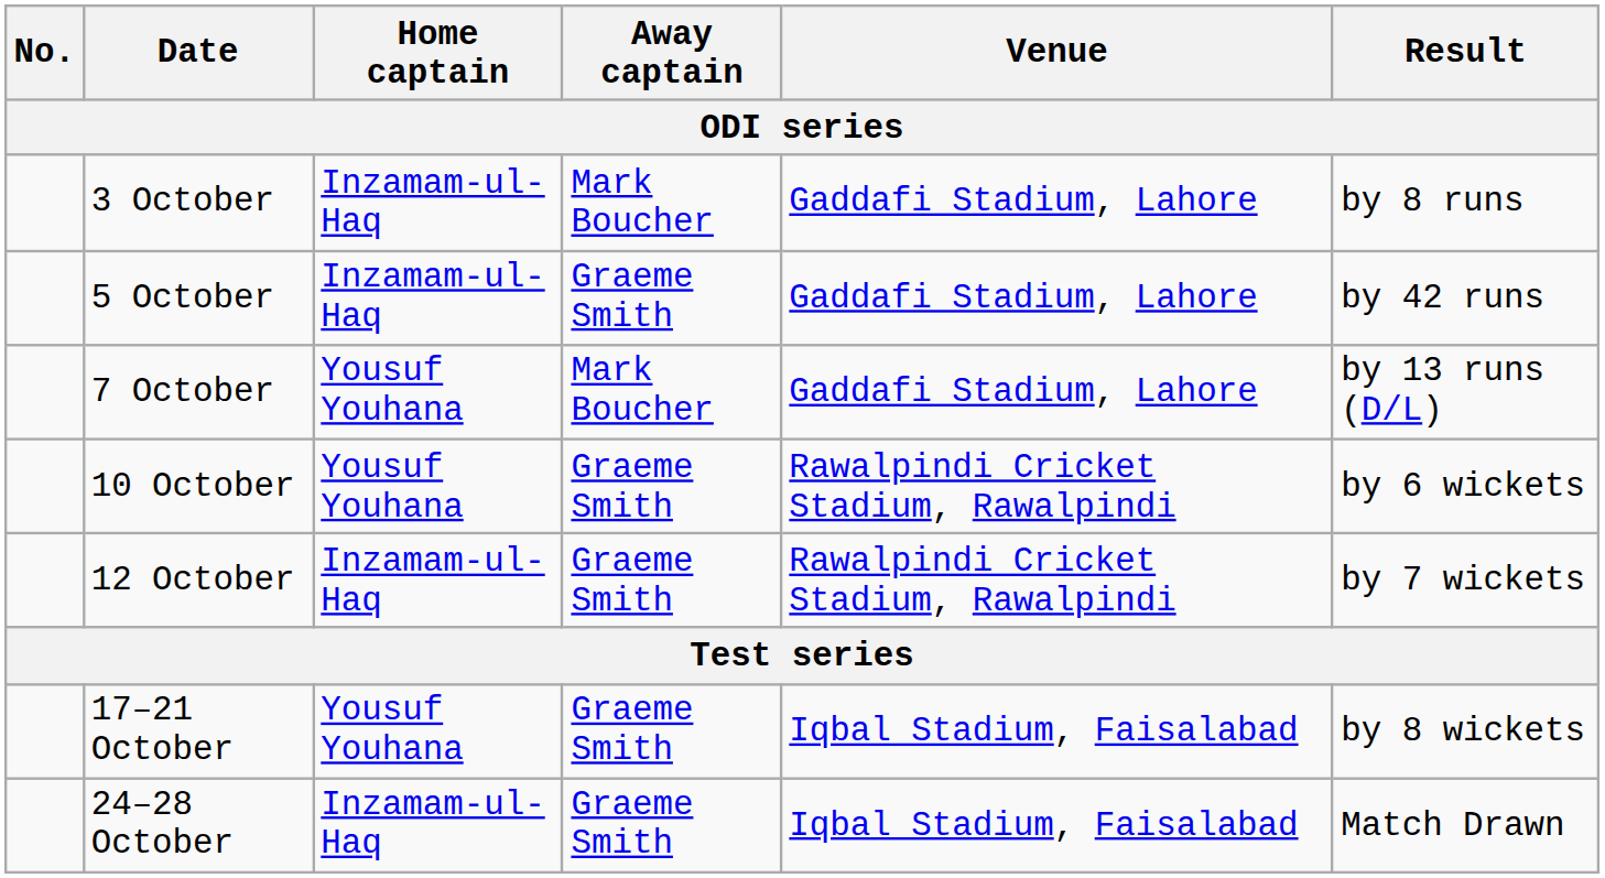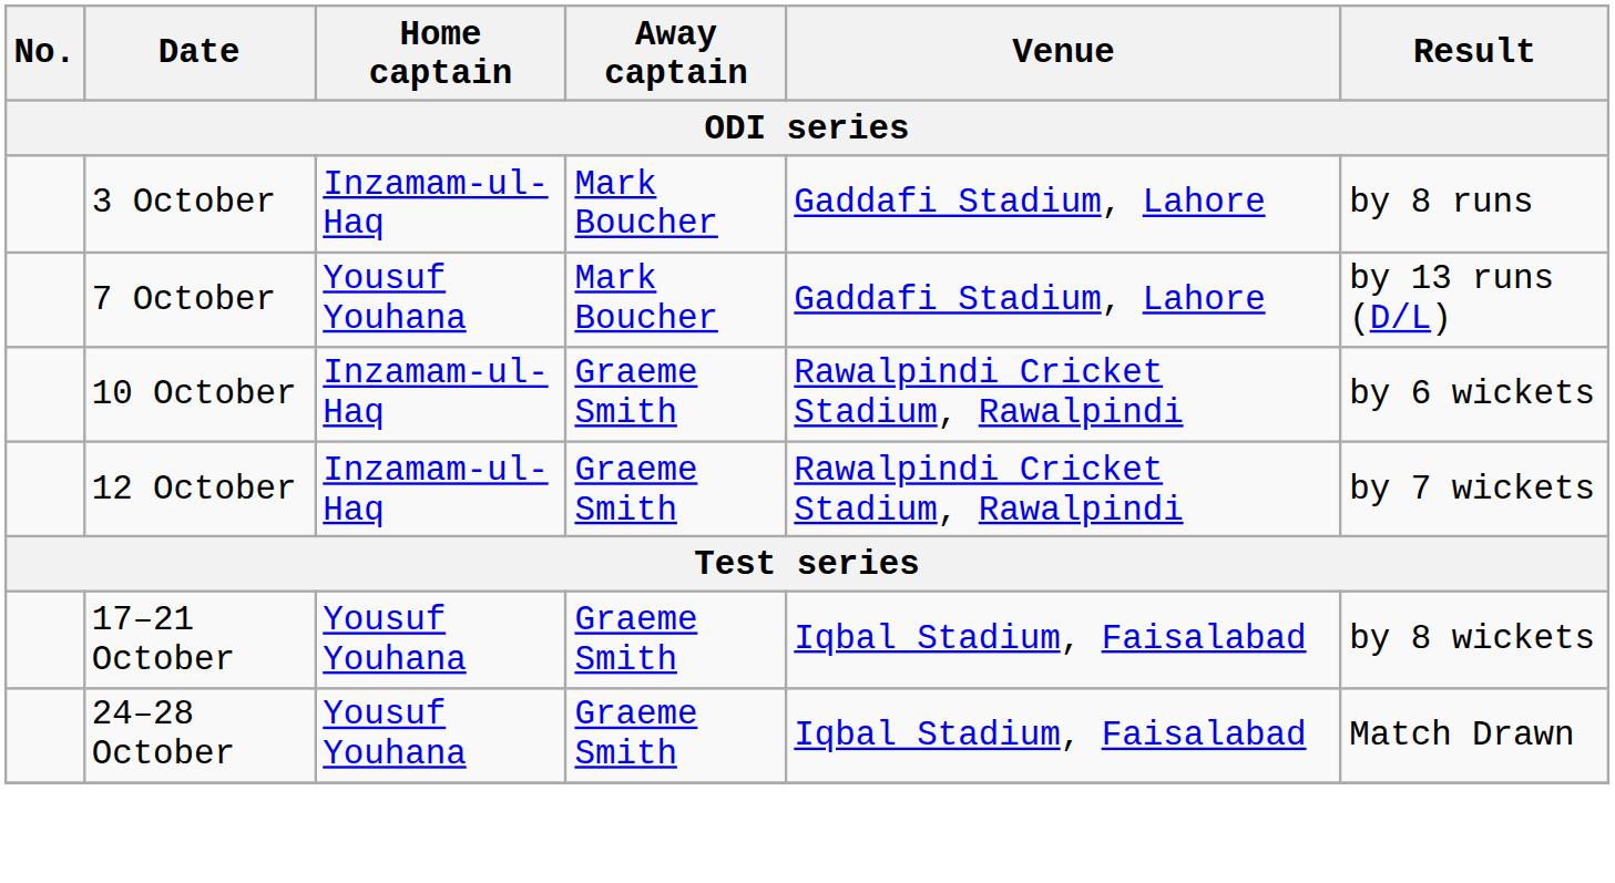- row: 5 October | Inzamam-ul-Haq | Graeme Smith | Gaddafi Stadium, Lahore | by 42 runs
10 October | Home captain: Yousuf Youhana -> Inzamam-ul-Haq
24–28 October | Home captain: Inzamam-ul-Haq -> Yousuf Youhana
